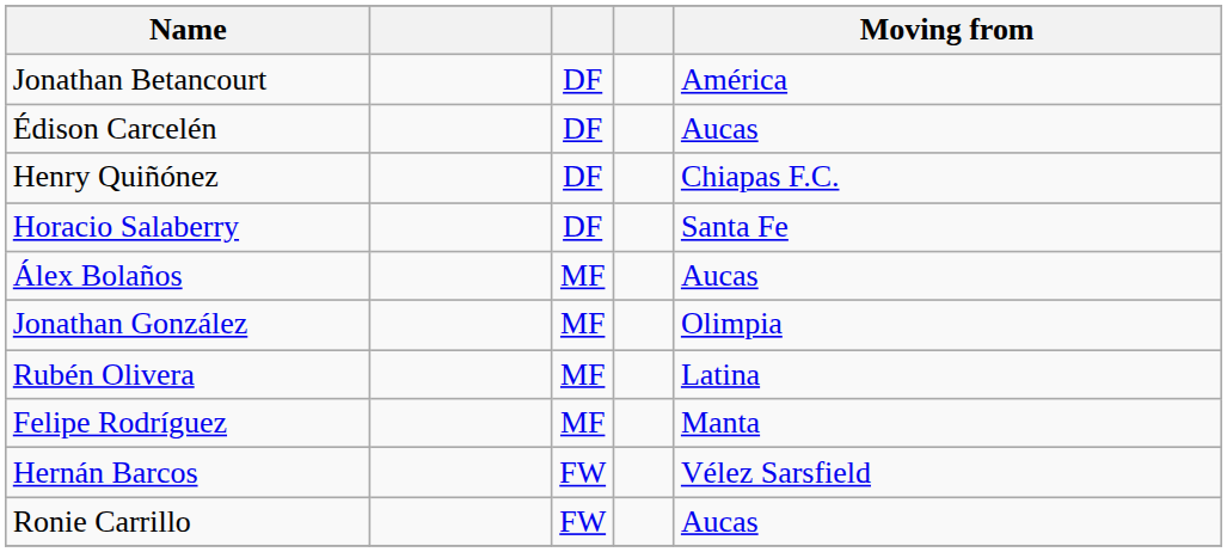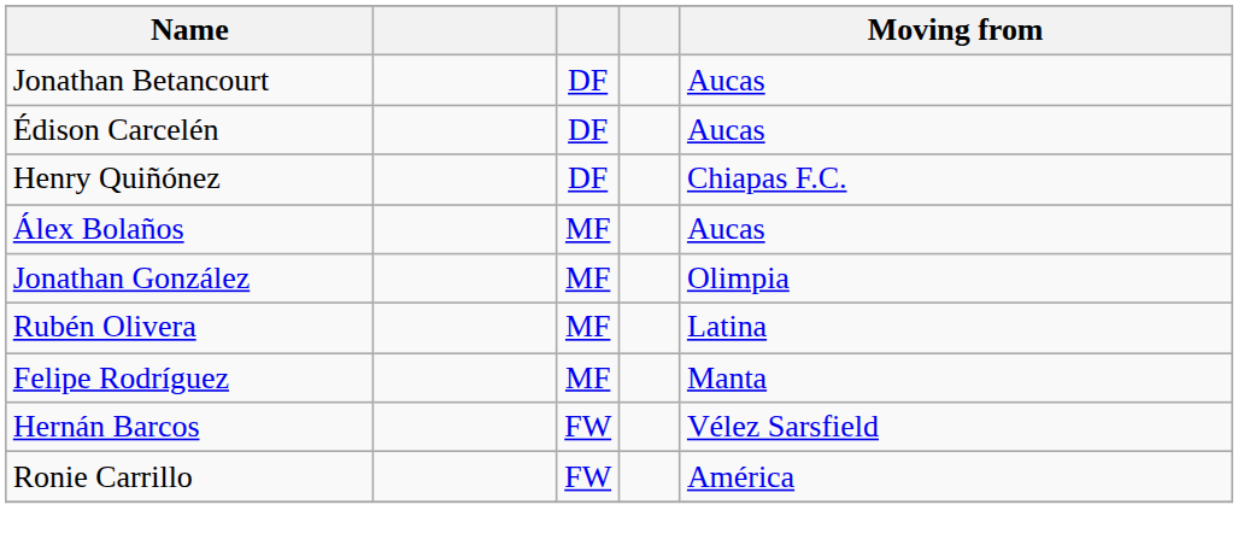Jonathan Betancourt | Moving from: América -> Aucas
- row: Horacio Salaberry | DF | Santa Fe
Ronie Carrillo | Moving from: Aucas -> América
